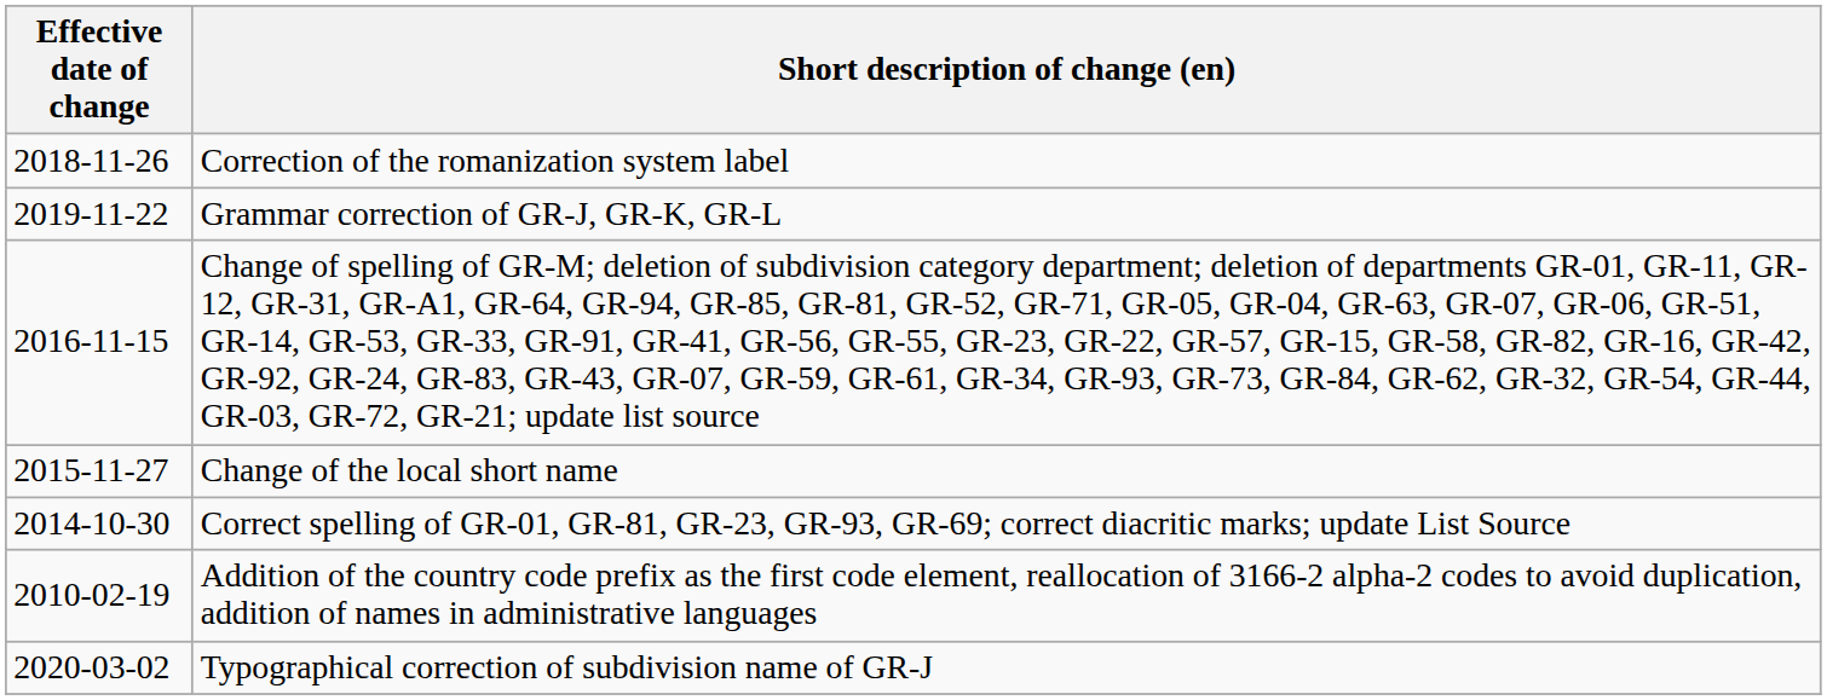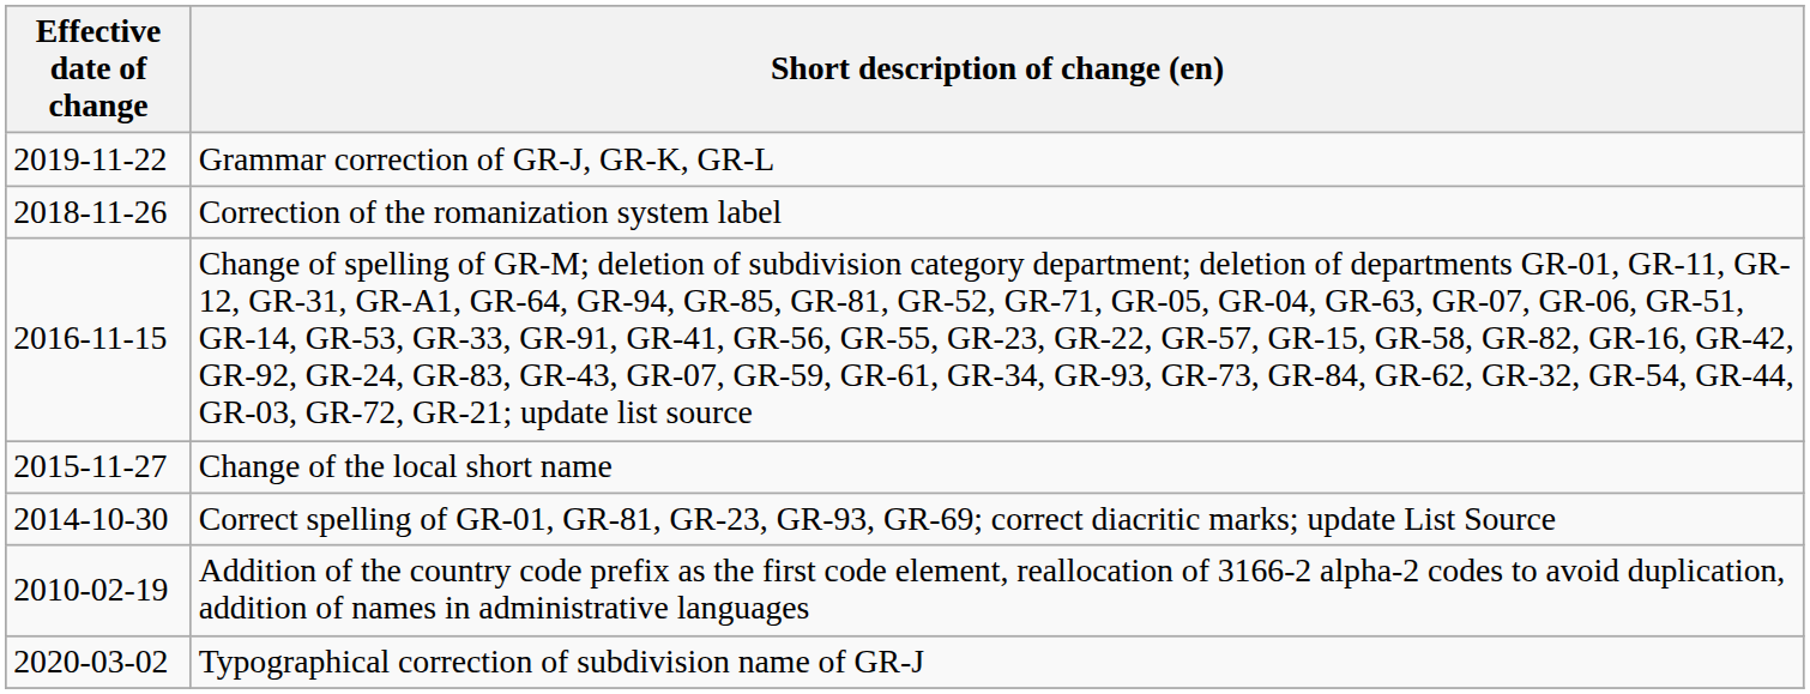rows swapped: Grammar correction of GR-J, GR-K, GR-L <-> Correction of the romanization system label
